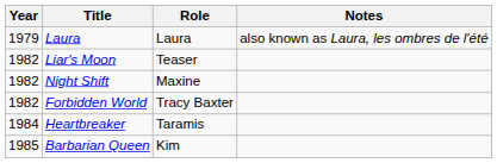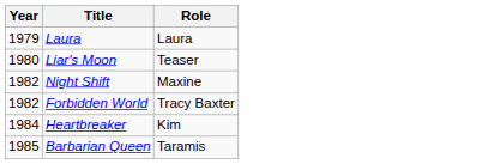- column: Notes | also known as Laura, les ombres de l'été
Liar's Moon | Year: 1982 -> 1980
Heartbreaker | Role: Taramis -> Kim
Barbarian Queen | Role: Kim -> Taramis
